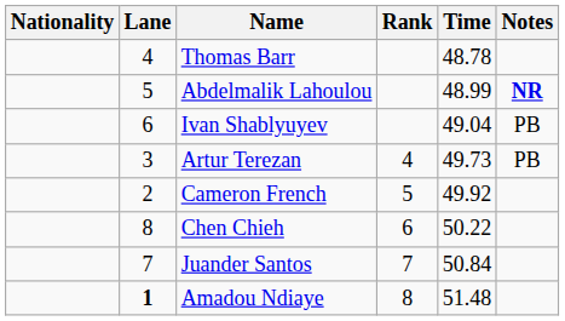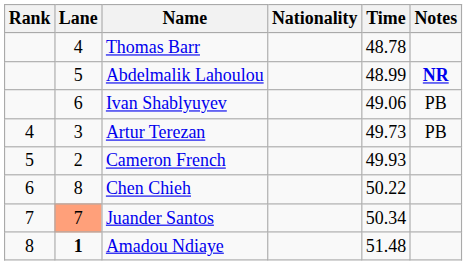columns swapped: Rank <-> Nationality
Ivan Shablyuyev | Time: 49.04 -> 49.06
Cameron French | Time: 49.92 -> 49.93
Juander Santos | Lane: no background -> lightsalmon background
Juander Santos | Time: 50.84 -> 50.34
